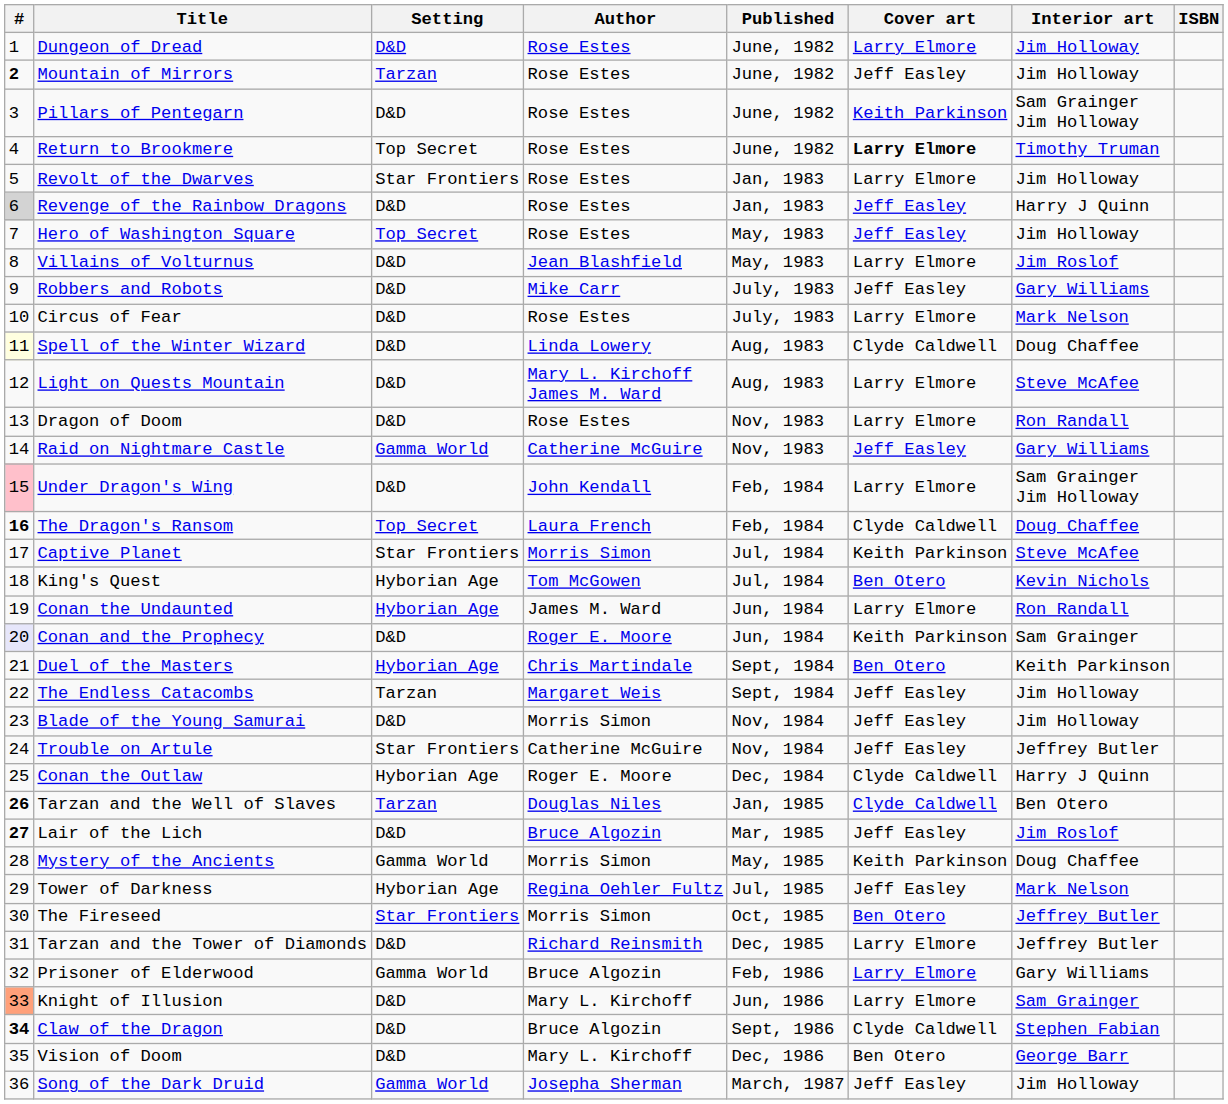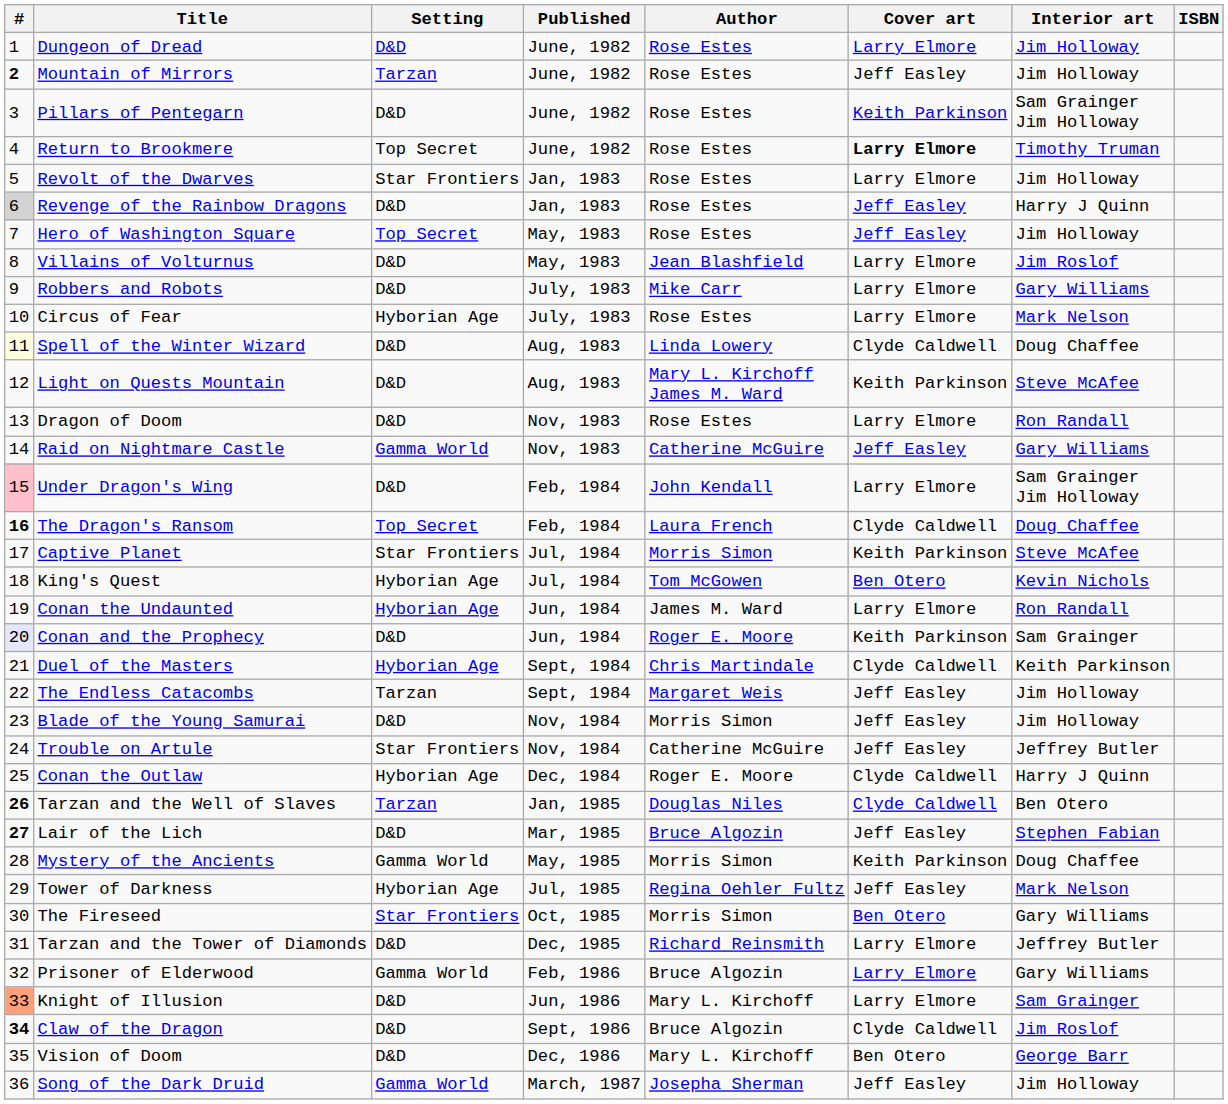columns swapped: Author <-> Published
Robbers and Robots | Cover art: Jeff Easley -> Larry Elmore
Circus of Fear | Setting: D&D -> Hyborian Age
Light on Quests Mountain | Cover art: Larry Elmore -> Keith Parkinson
Duel of the Masters | Cover art: Ben Otero -> Clyde Caldwell
Lair of the Lich | Interior art: Jim Roslof -> Stephen Fabian
The Fireseed | Interior art: Jeffrey Butler -> Gary Williams
Claw of the Dragon | Interior art: Stephen Fabian -> Jim Roslof
